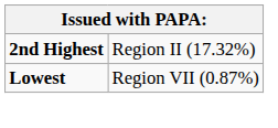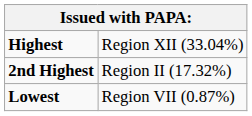+ row: Highest | Region XII (33.04%)
